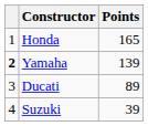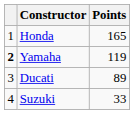Yamaha | Points: 139 -> 119
Suzuki | Points: 39 -> 33
